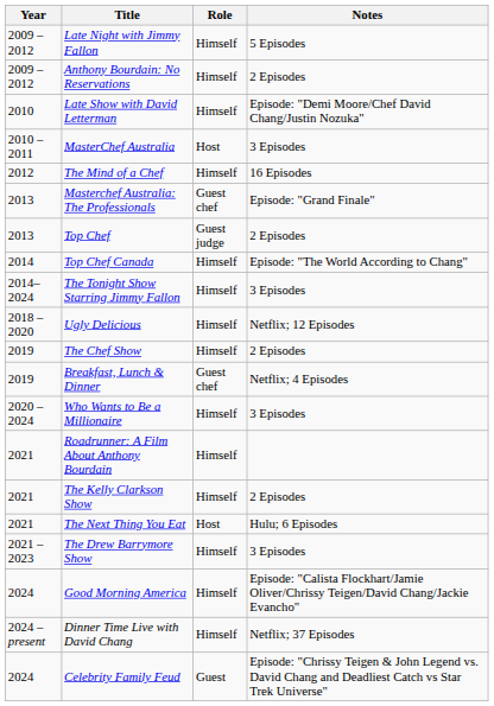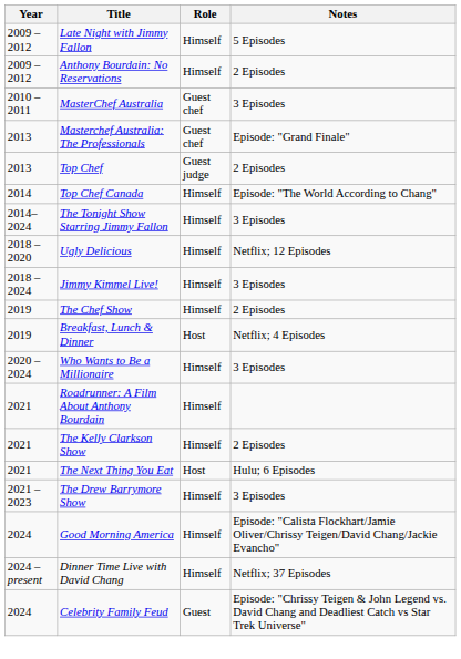- row: 2010 | Late Show with David Letterman | Himself | Episode: "Demi Moore/Chef David Chang/Justin Nozuka"
MasterChef Australia | Role: Host -> Guest chef
- row: 2012 | The Mind of a Chef | Himself | 16 Episodes
+ row: 2018 – 2024 | Jimmy Kimmel Live! | Himself | 3 Episodes
Breakfast, Lunch & Dinner | Role: Guest chef -> Host
